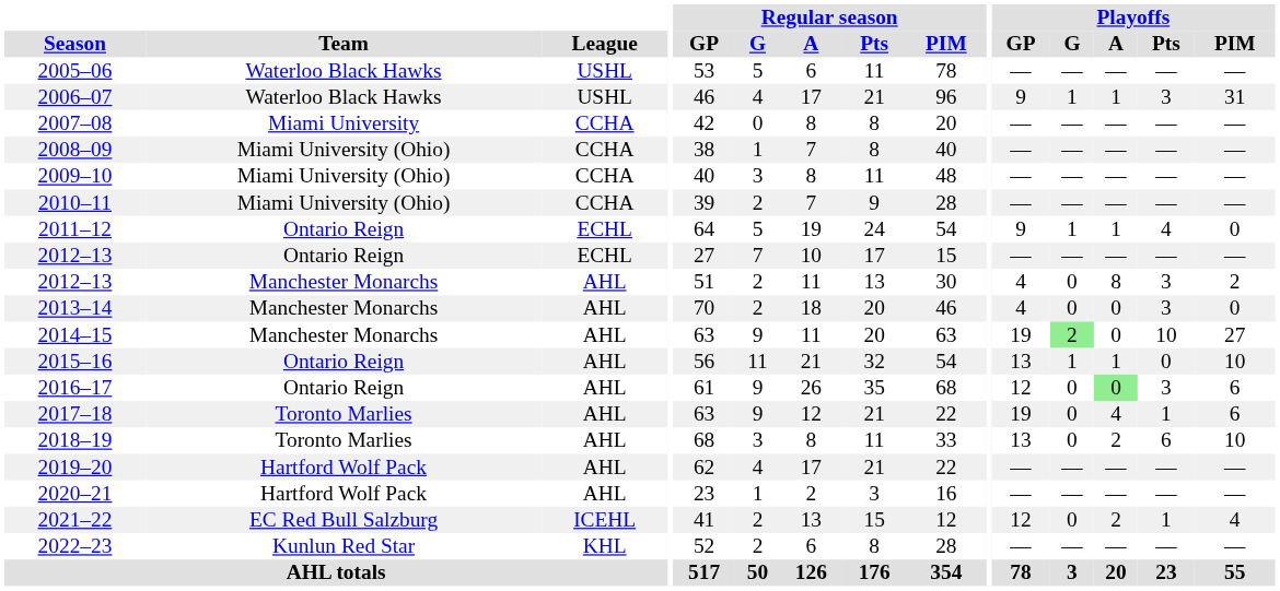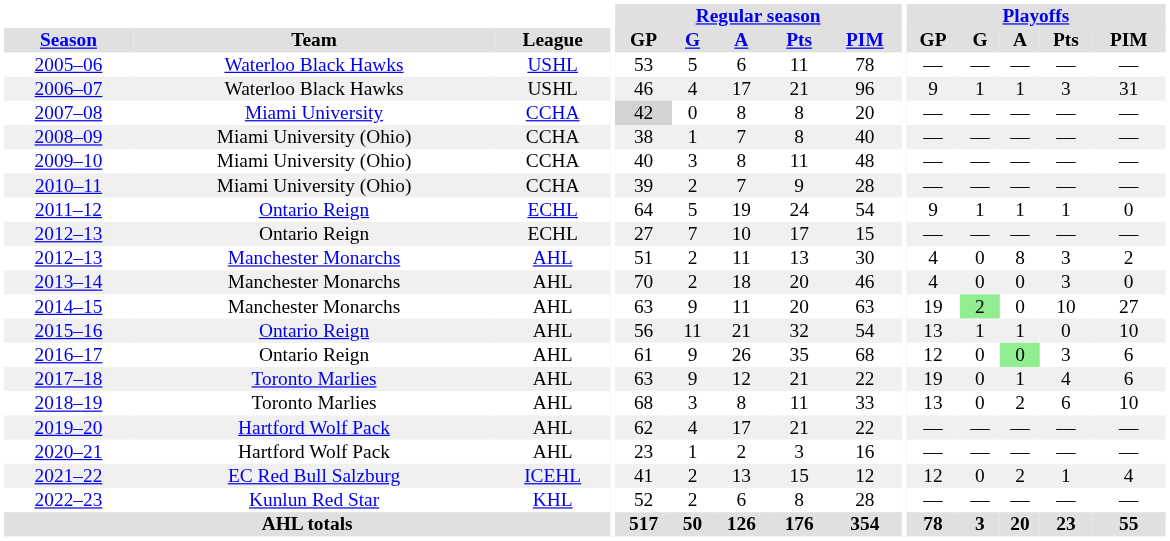2007–08 | Regular season / GP: no background -> lightgrey background
2011–12 | Playoffs / Pts: 4 -> 1
2017–18 | Playoffs / A: 4 -> 1
2017–18 | Playoffs / Pts: 1 -> 4
